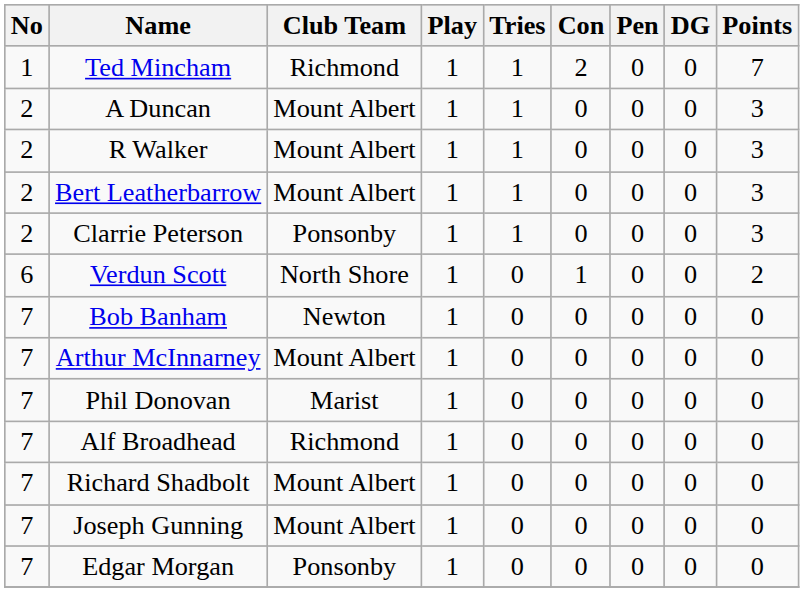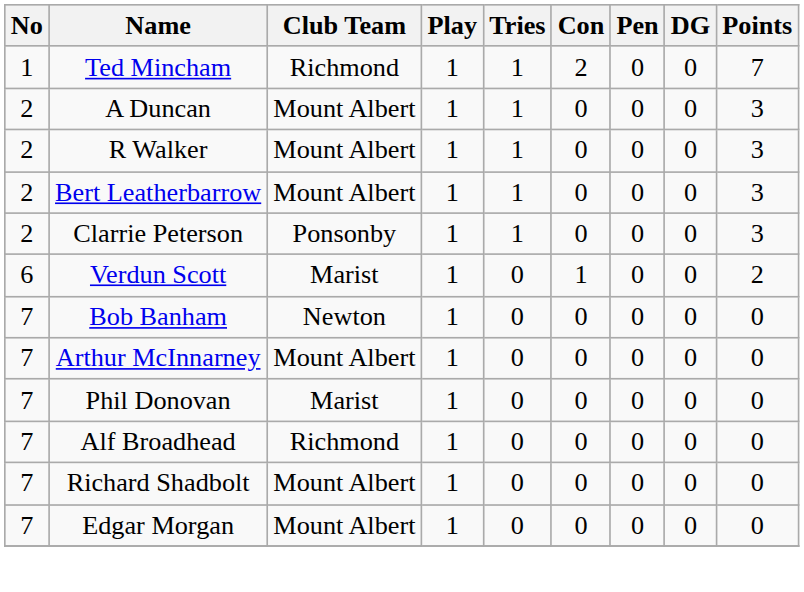Verdun Scott | Club Team: North Shore -> Marist
- row: 7 | Joseph Gunning | Mount Albert | 1 | 0 | 0 | 0 | 0 | 0
Edgar Morgan | Club Team: Ponsonby -> Mount Albert
